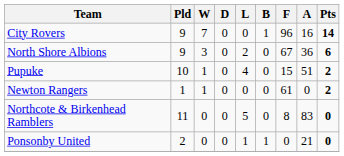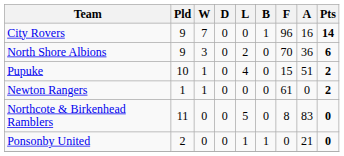North Shore Albions | F: 67 -> 70
